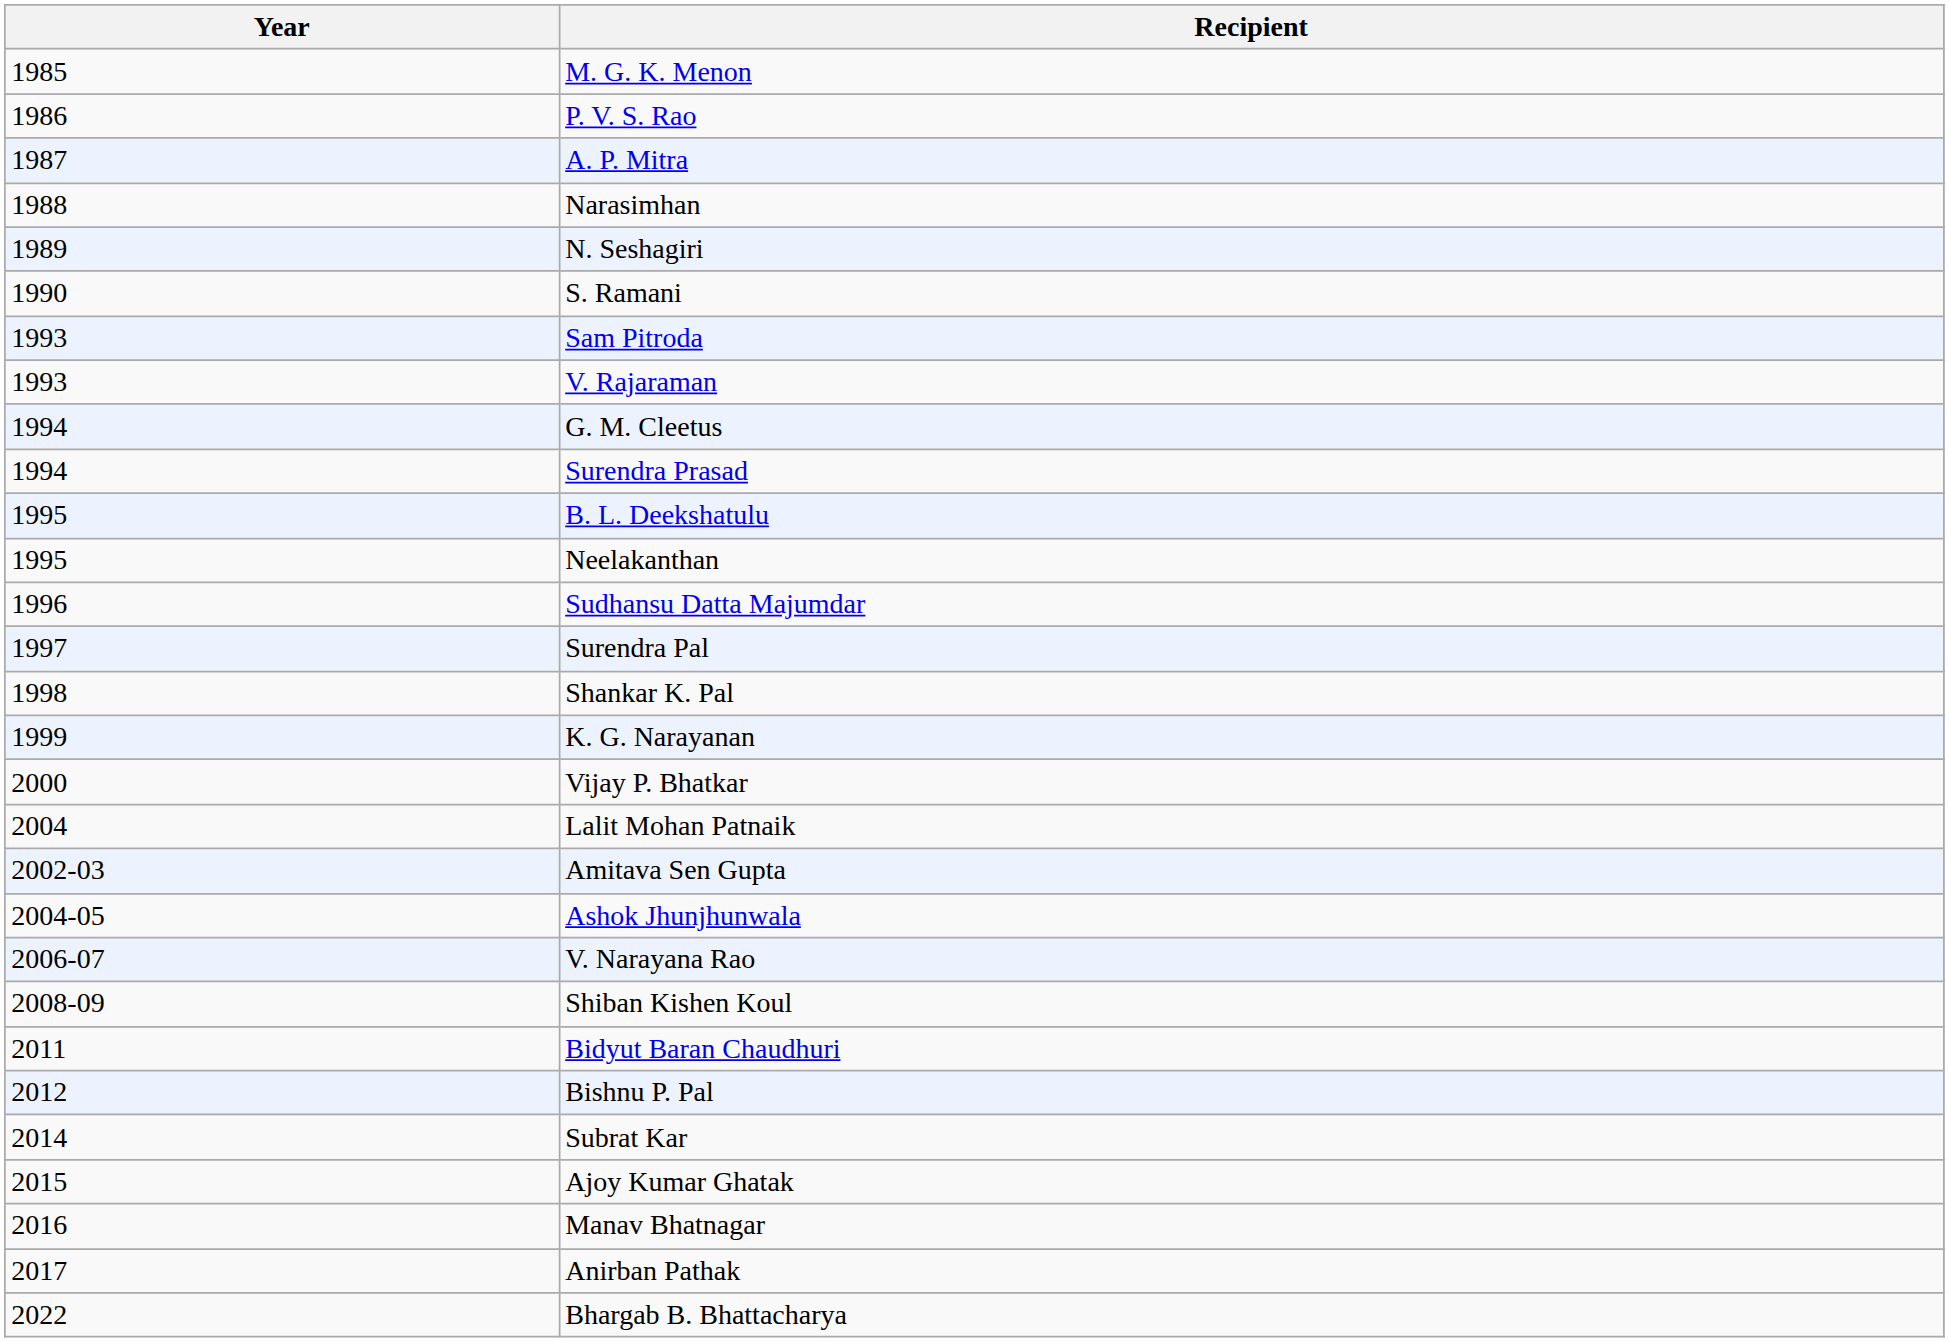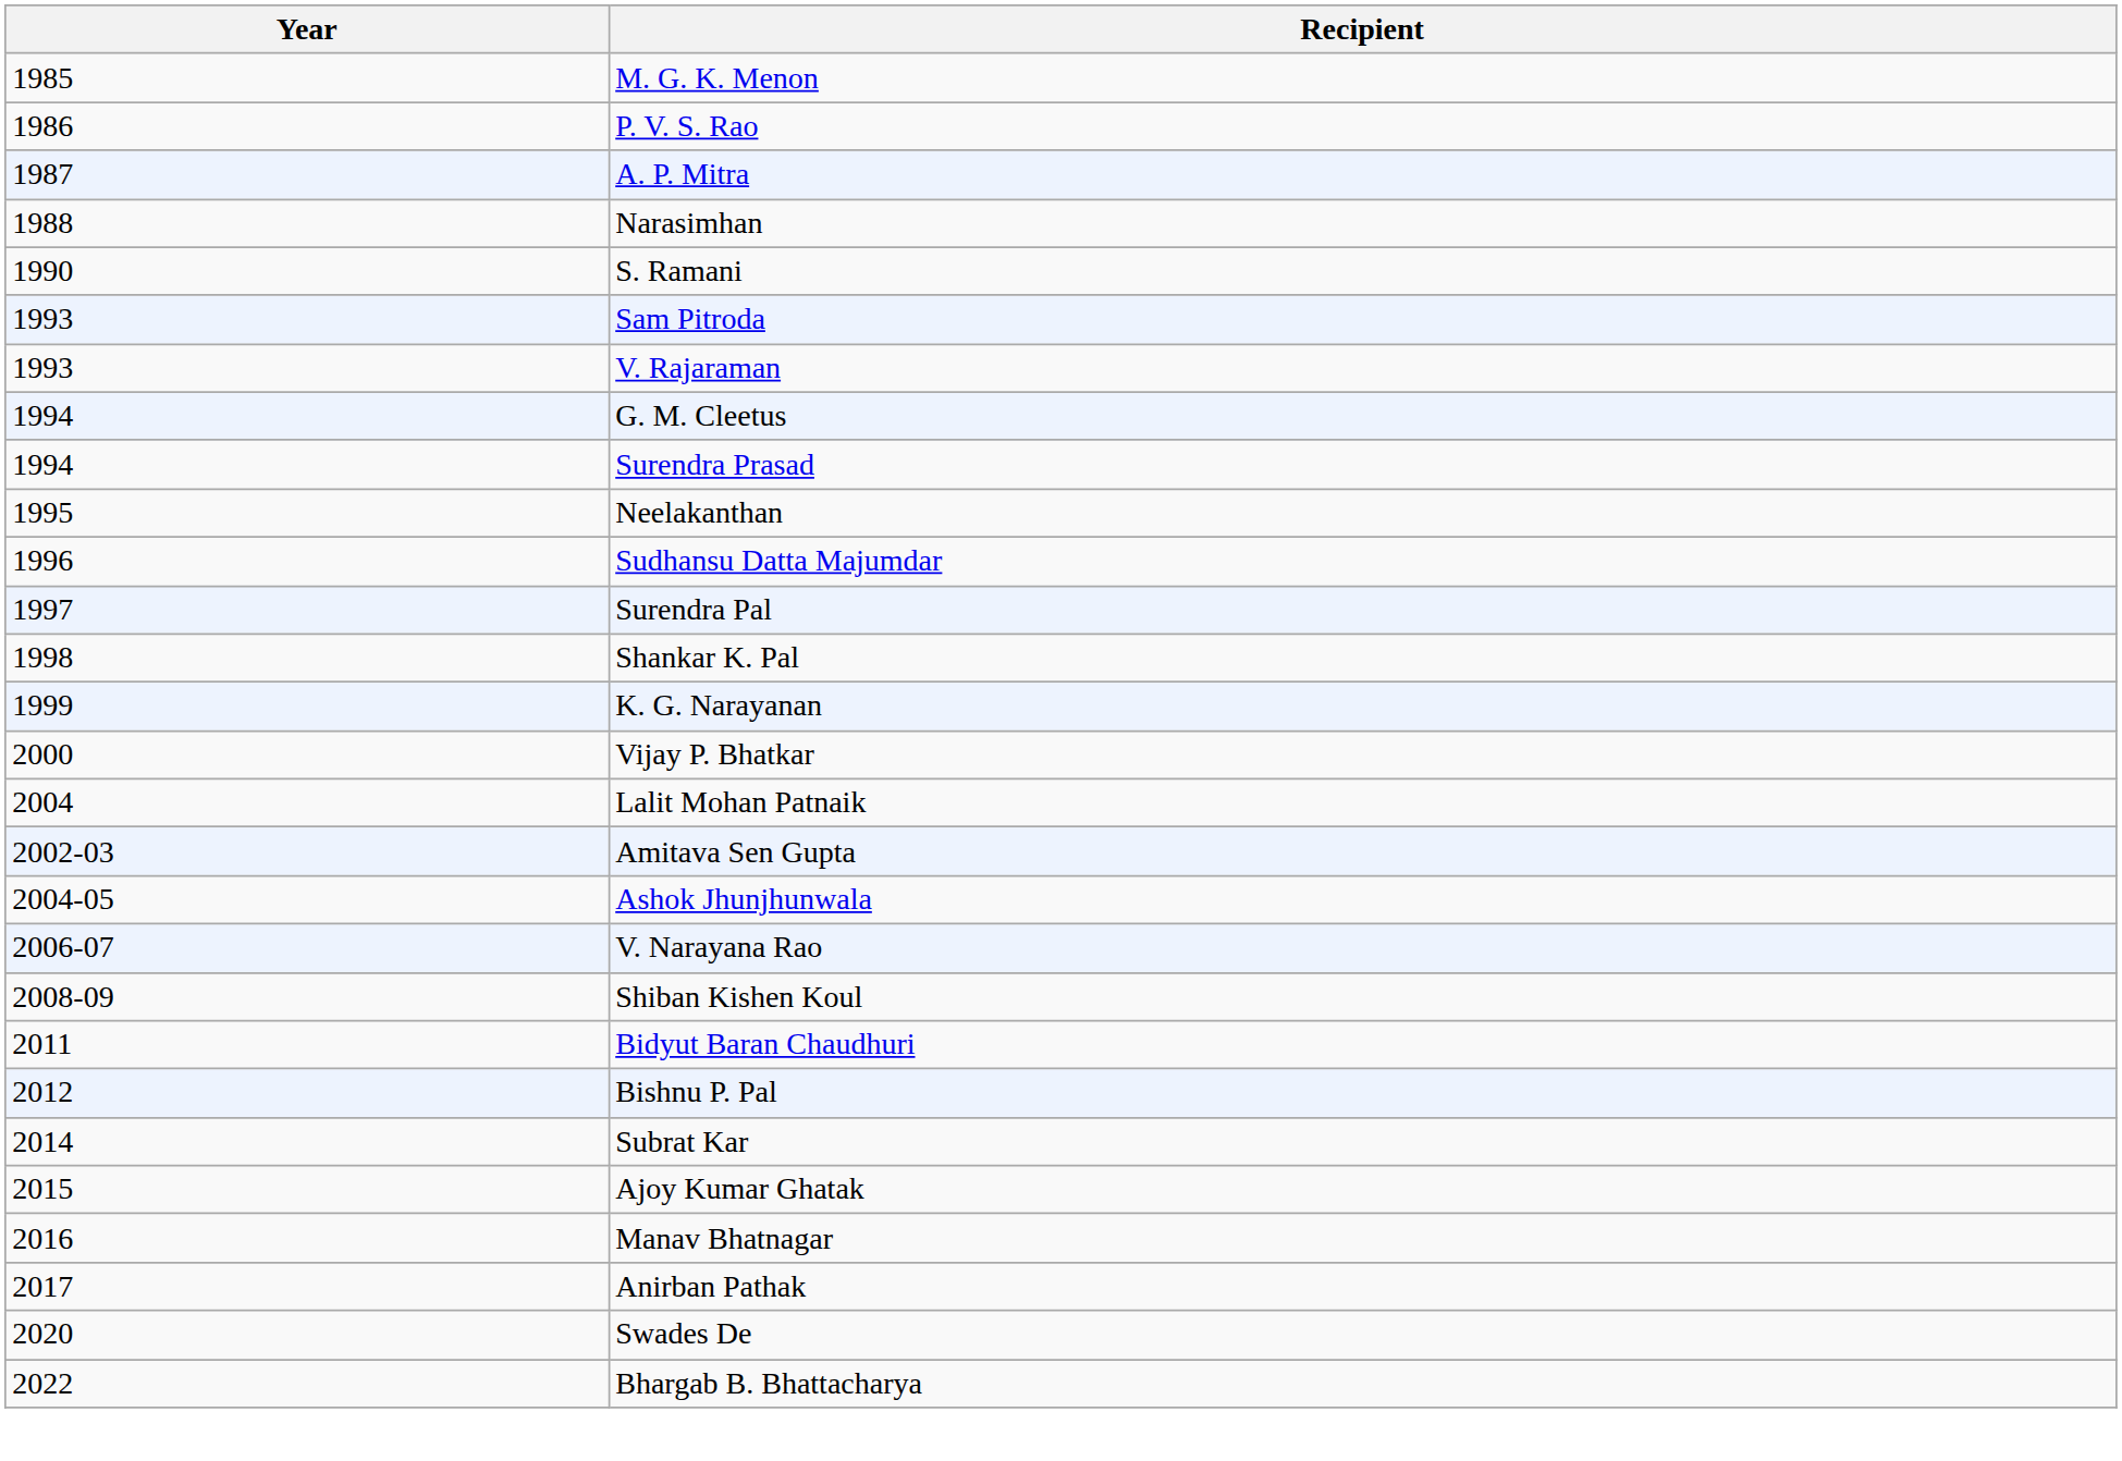- row: 1989 | N. Seshagiri
- row: 1995 | B. L. Deekshatulu
+ row: 2020 | Swades De
